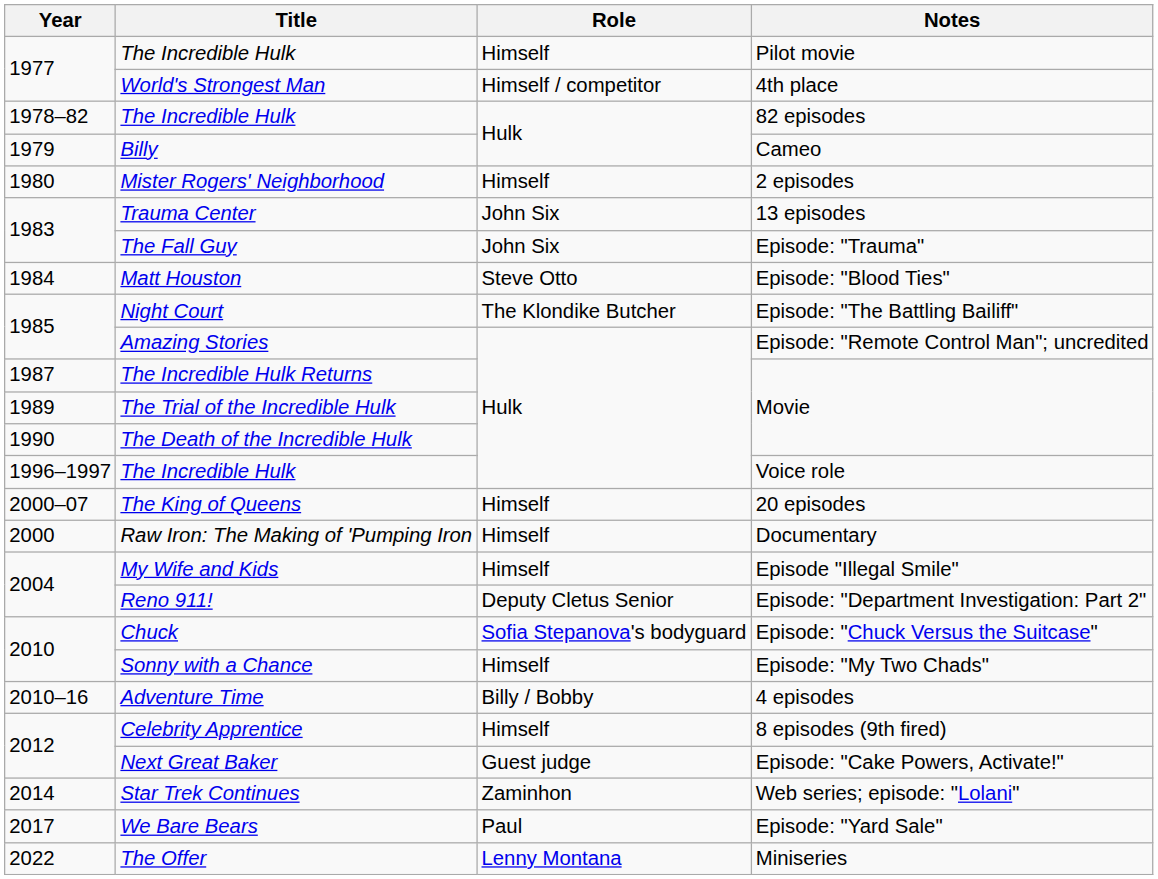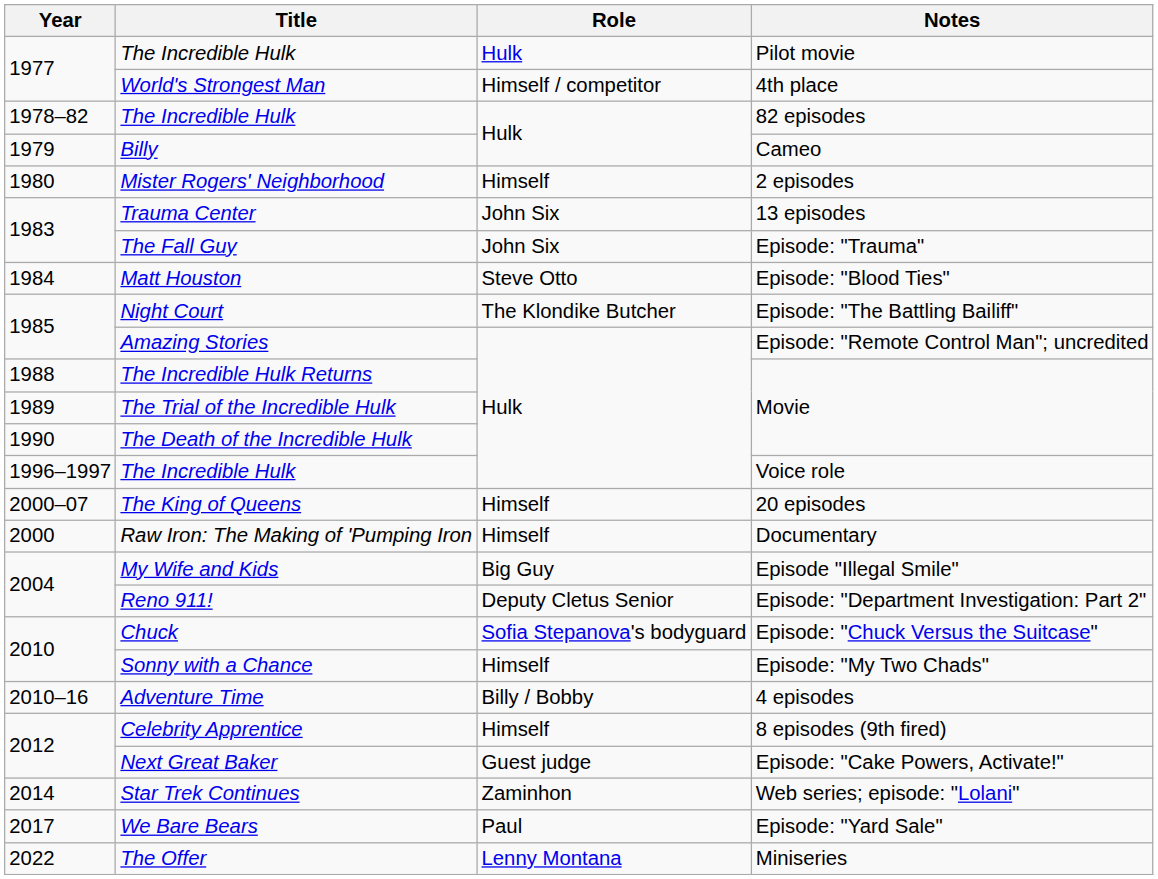The Incredible Hulk / Pilot movie | Role: Himself -> Hulk
The Incredible Hulk Returns | Year: 1987 -> 1988
My Wife and Kids | Role: Himself -> Big Guy
